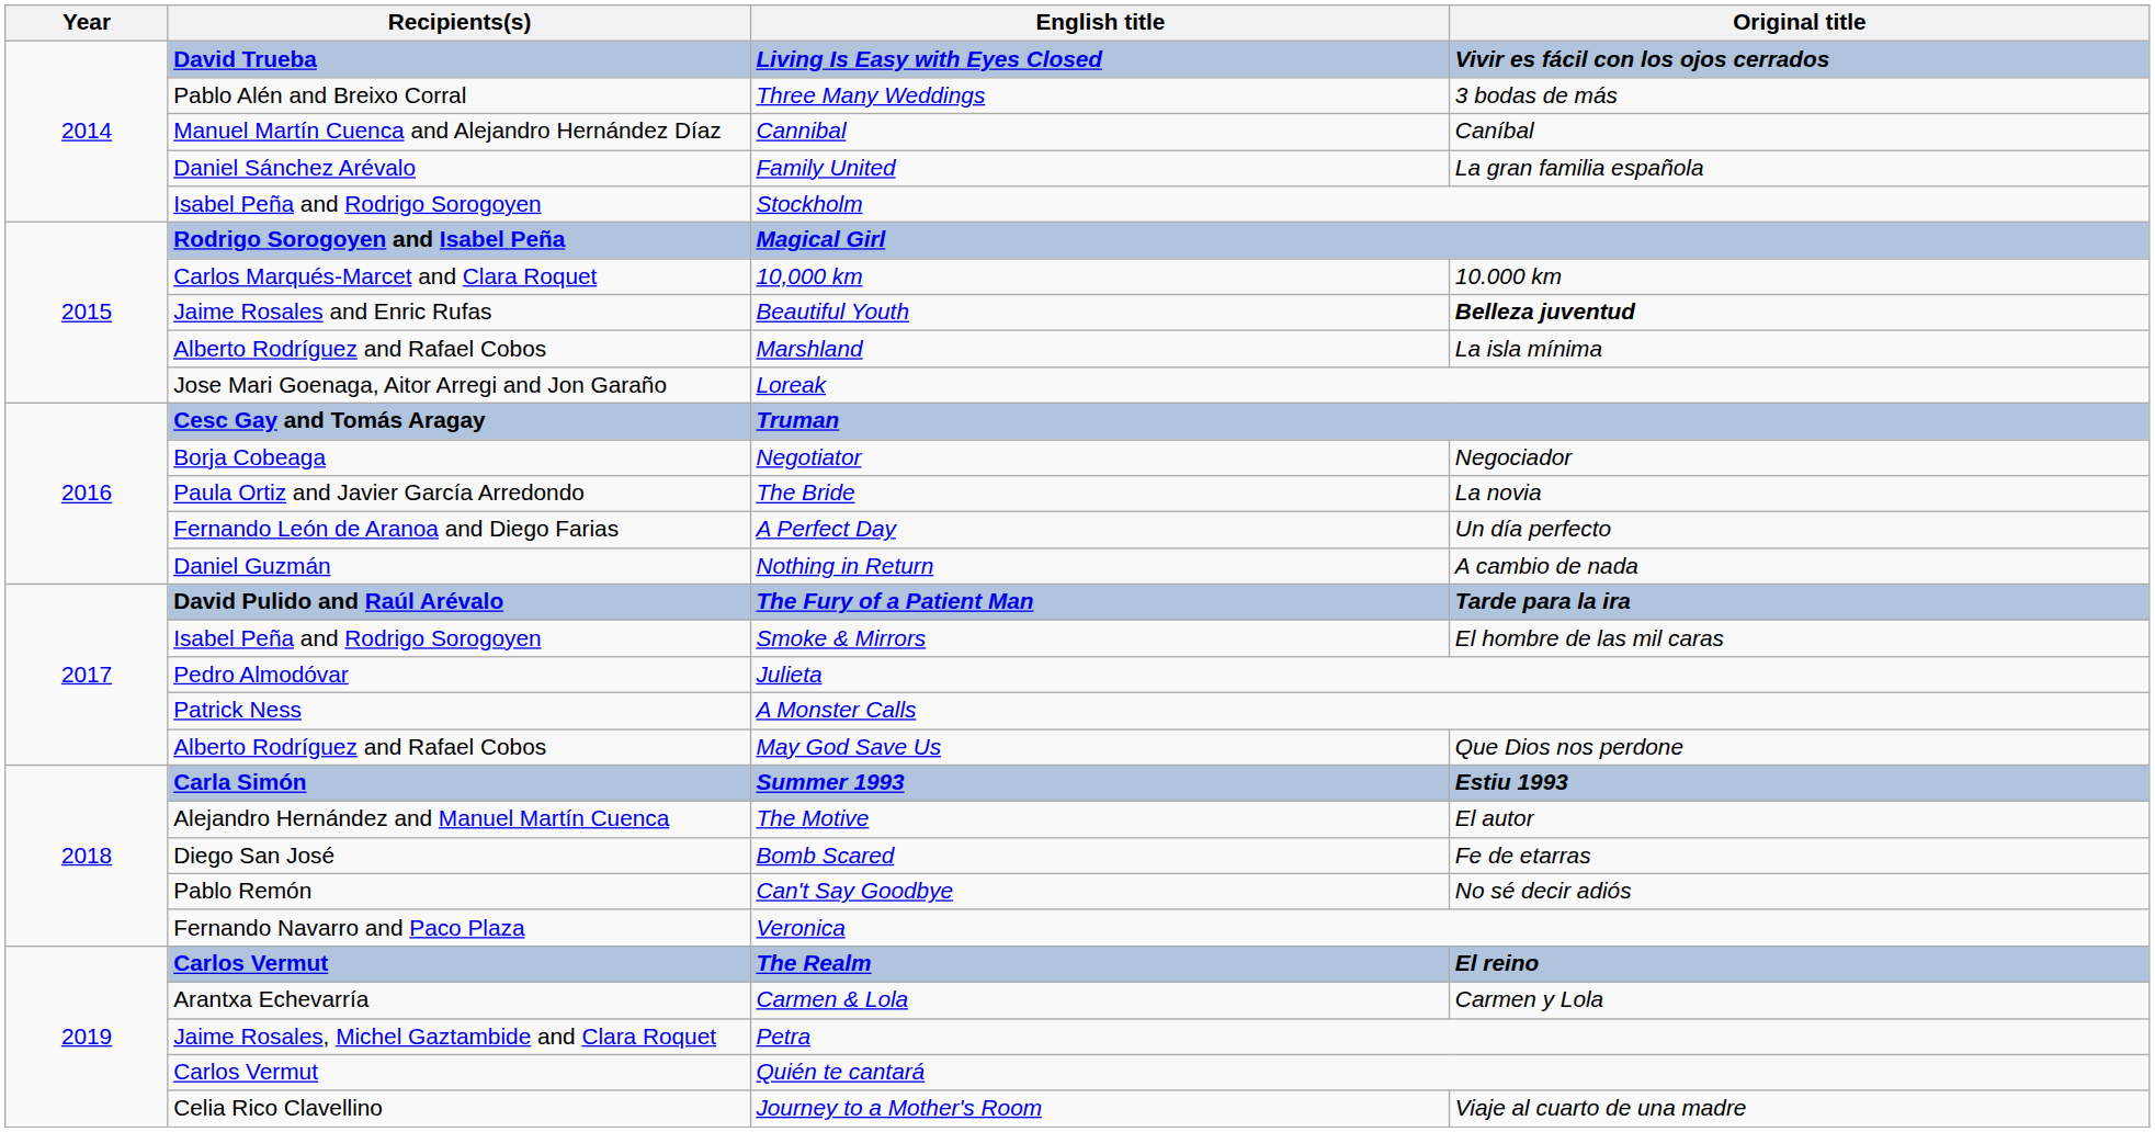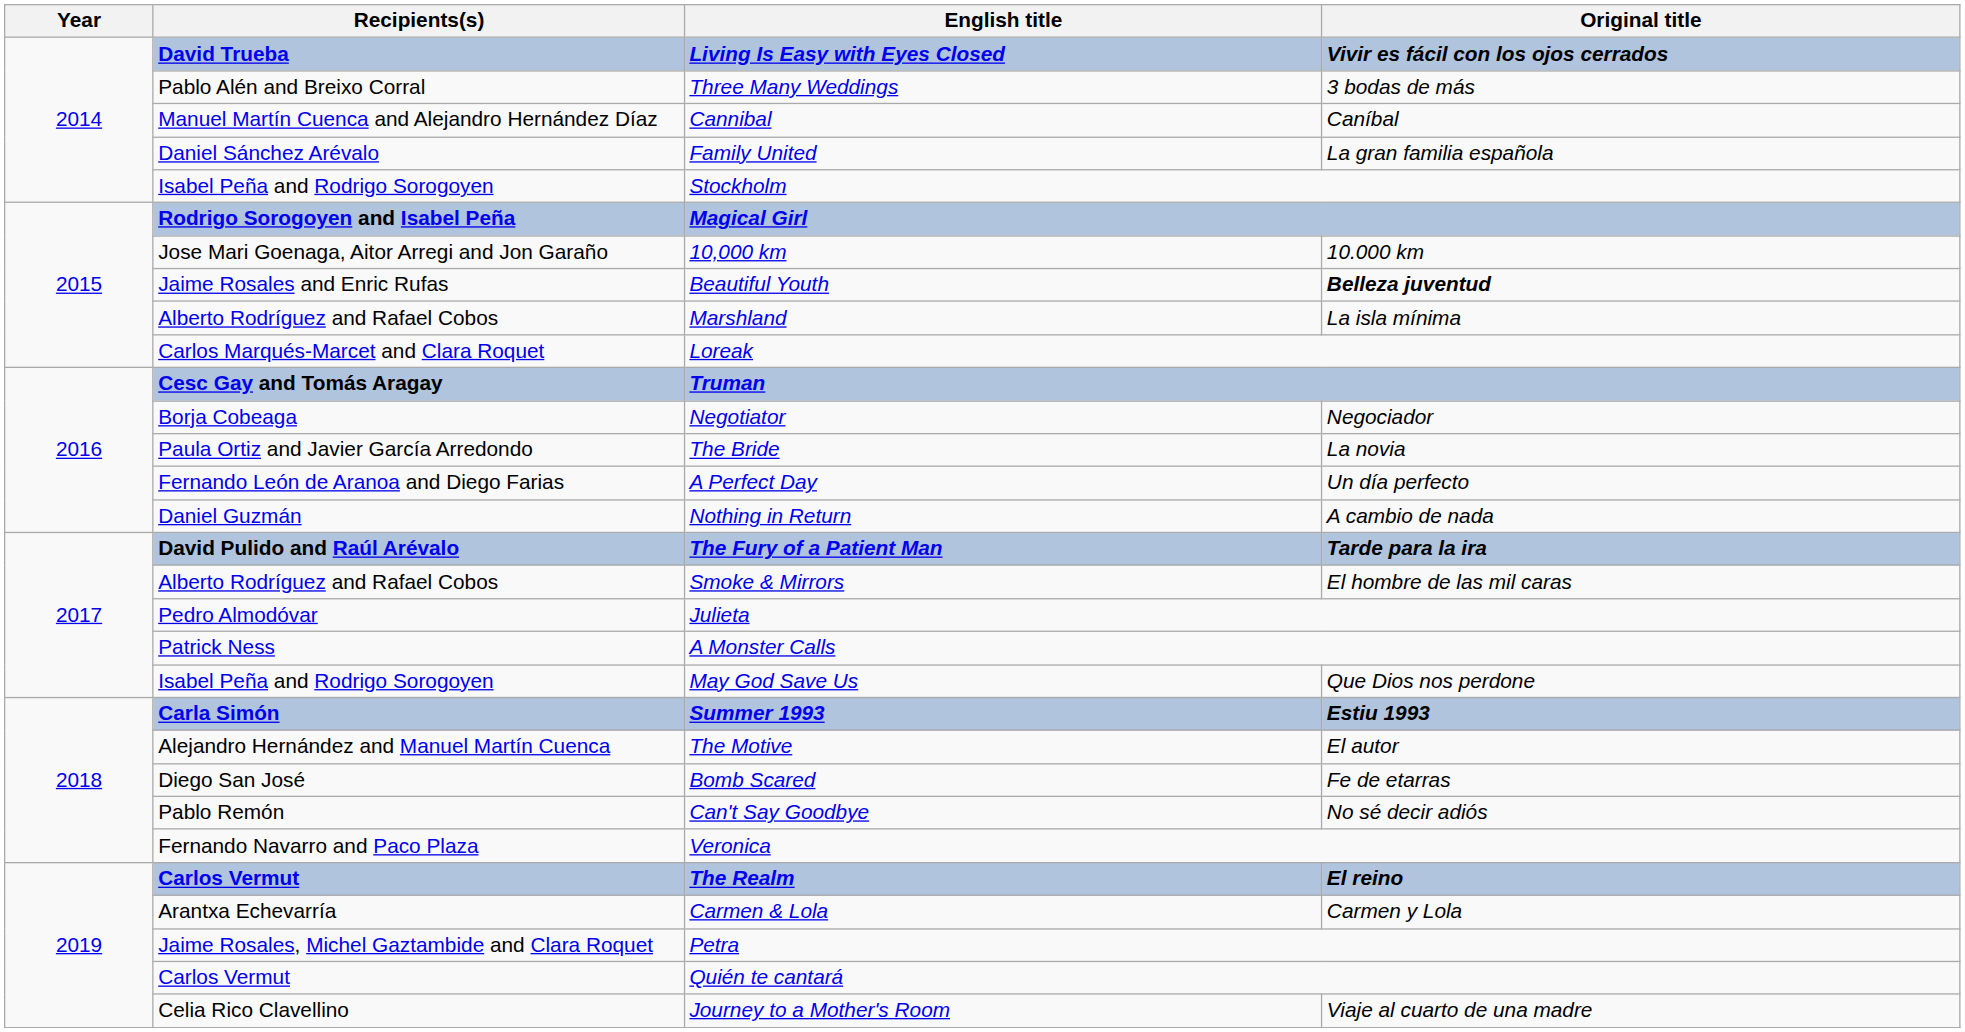10,000 km | Recipients(s): Carlos Marqués-Marcet and Clara Roquet -> Jose Mari Goenaga, Aitor Arregi and Jon Garaño
Loreak | Recipients(s): Jose Mari Goenaga, Aitor Arregi and Jon Garaño -> Carlos Marqués-Marcet and Clara Roquet
Smoke & Mirrors | Recipients(s): Isabel Peña and Rodrigo Sorogoyen -> Alberto Rodríguez and Rafael Cobos
May God Save Us | Recipients(s): Alberto Rodríguez and Rafael Cobos -> Isabel Peña and Rodrigo Sorogoyen
